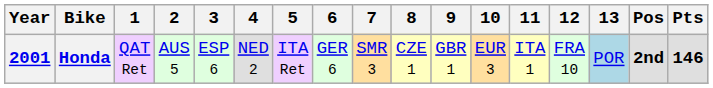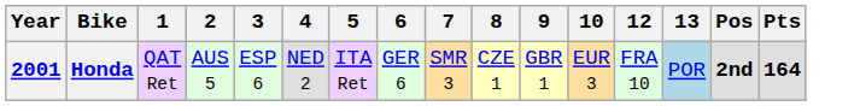- column: 11 | ITA 1
Honda | Pts: 146 -> 164
